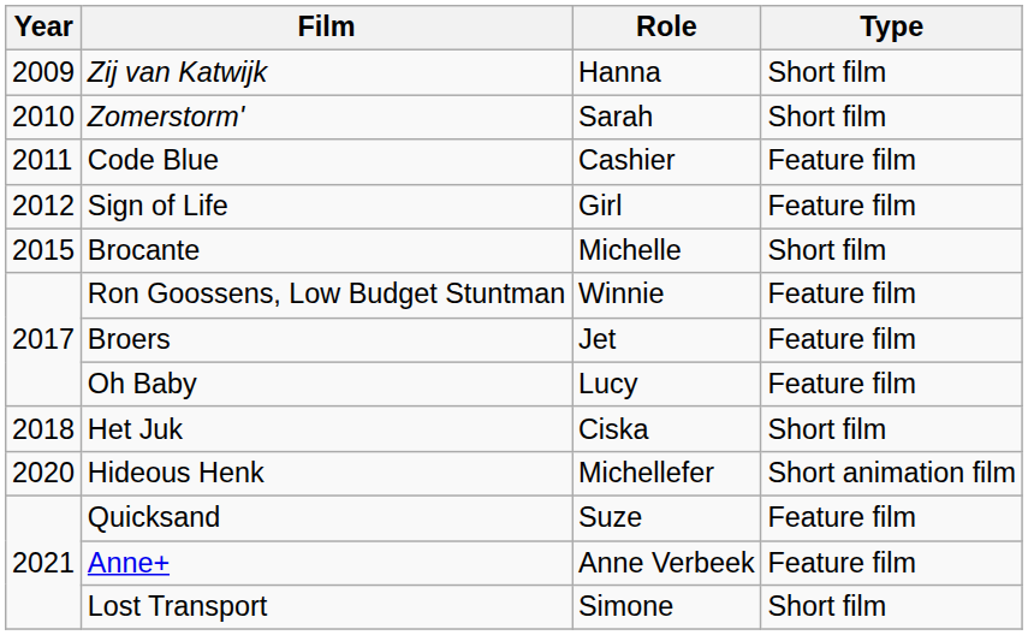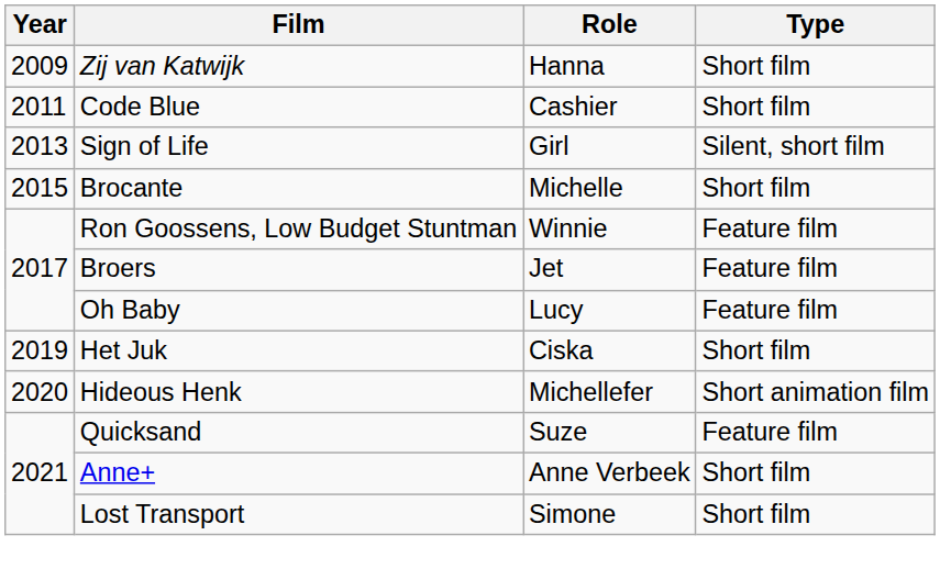- row: 2010 | Zomerstorm' | Sarah | Short film
Code Blue | Type: Feature film -> Short film
Sign of Life | Year: 2012 -> 2013
Sign of Life | Type: Feature film -> Silent, short film
Het Juk | Year: 2018 -> 2019
Anne+ | Type: Feature film -> Short film
